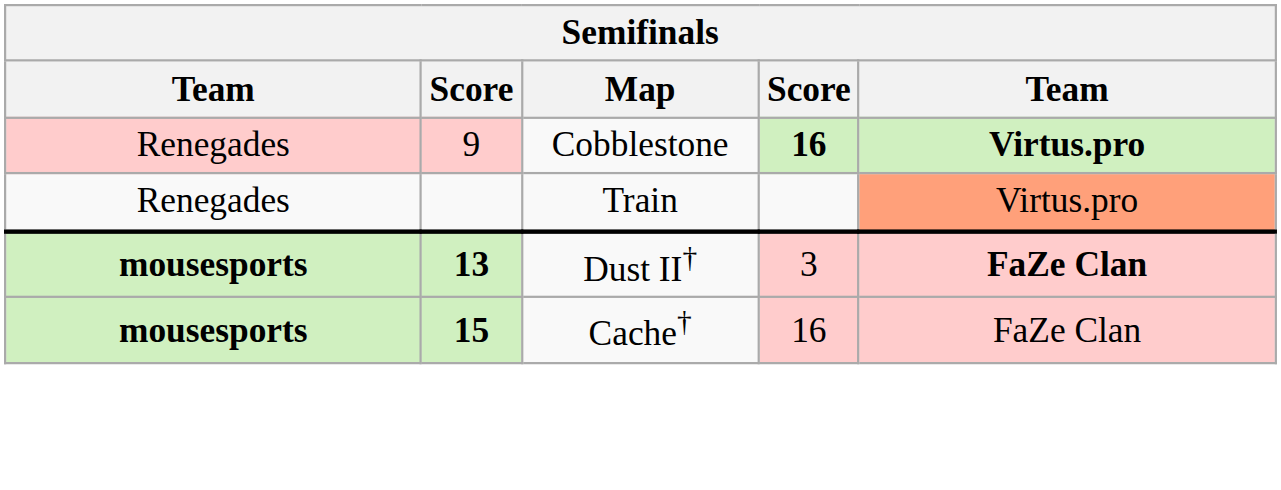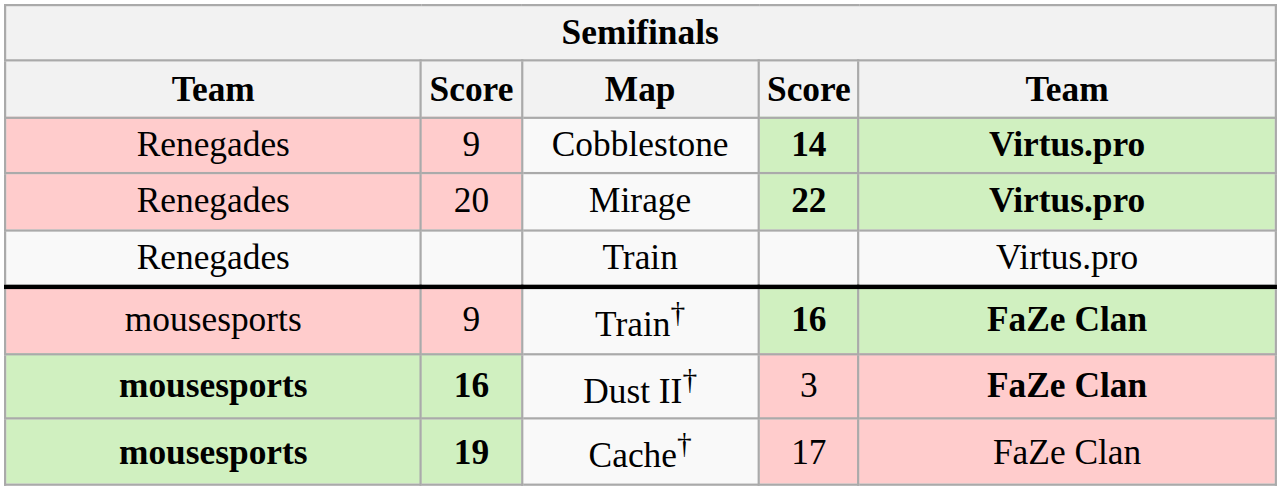Cobblestone | column 4: 16 -> 14
+ row: Renegades | 20 | Mirage | 22 | Virtus.pro
Train | column 5: lightsalmon background -> no background
+ row: mousesports | 9 | Train† | 16 | FaZe Clan
Dust II† | column 2: 13 -> 16
Cache† | column 2: 15 -> 19
Cache† | column 4: 16 -> 17
